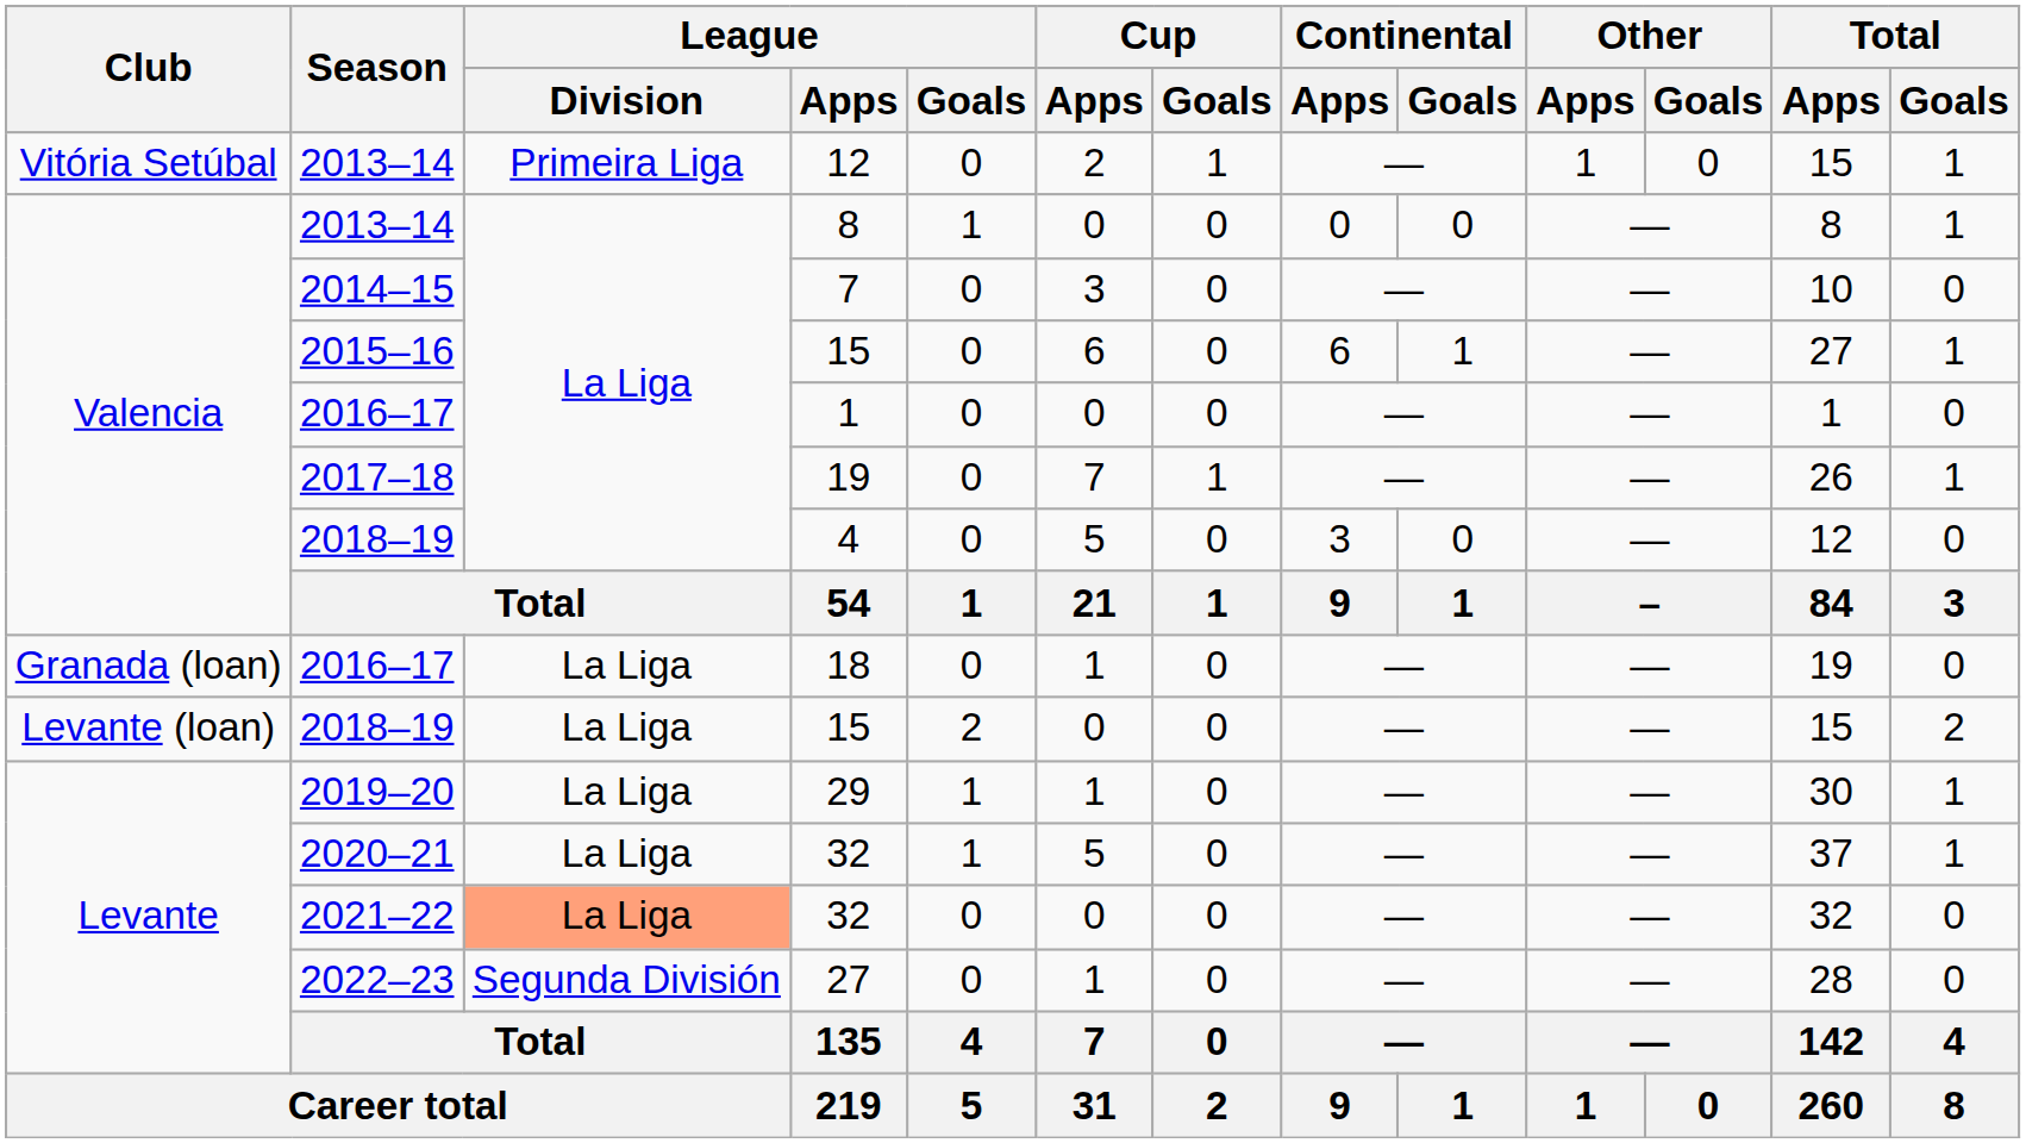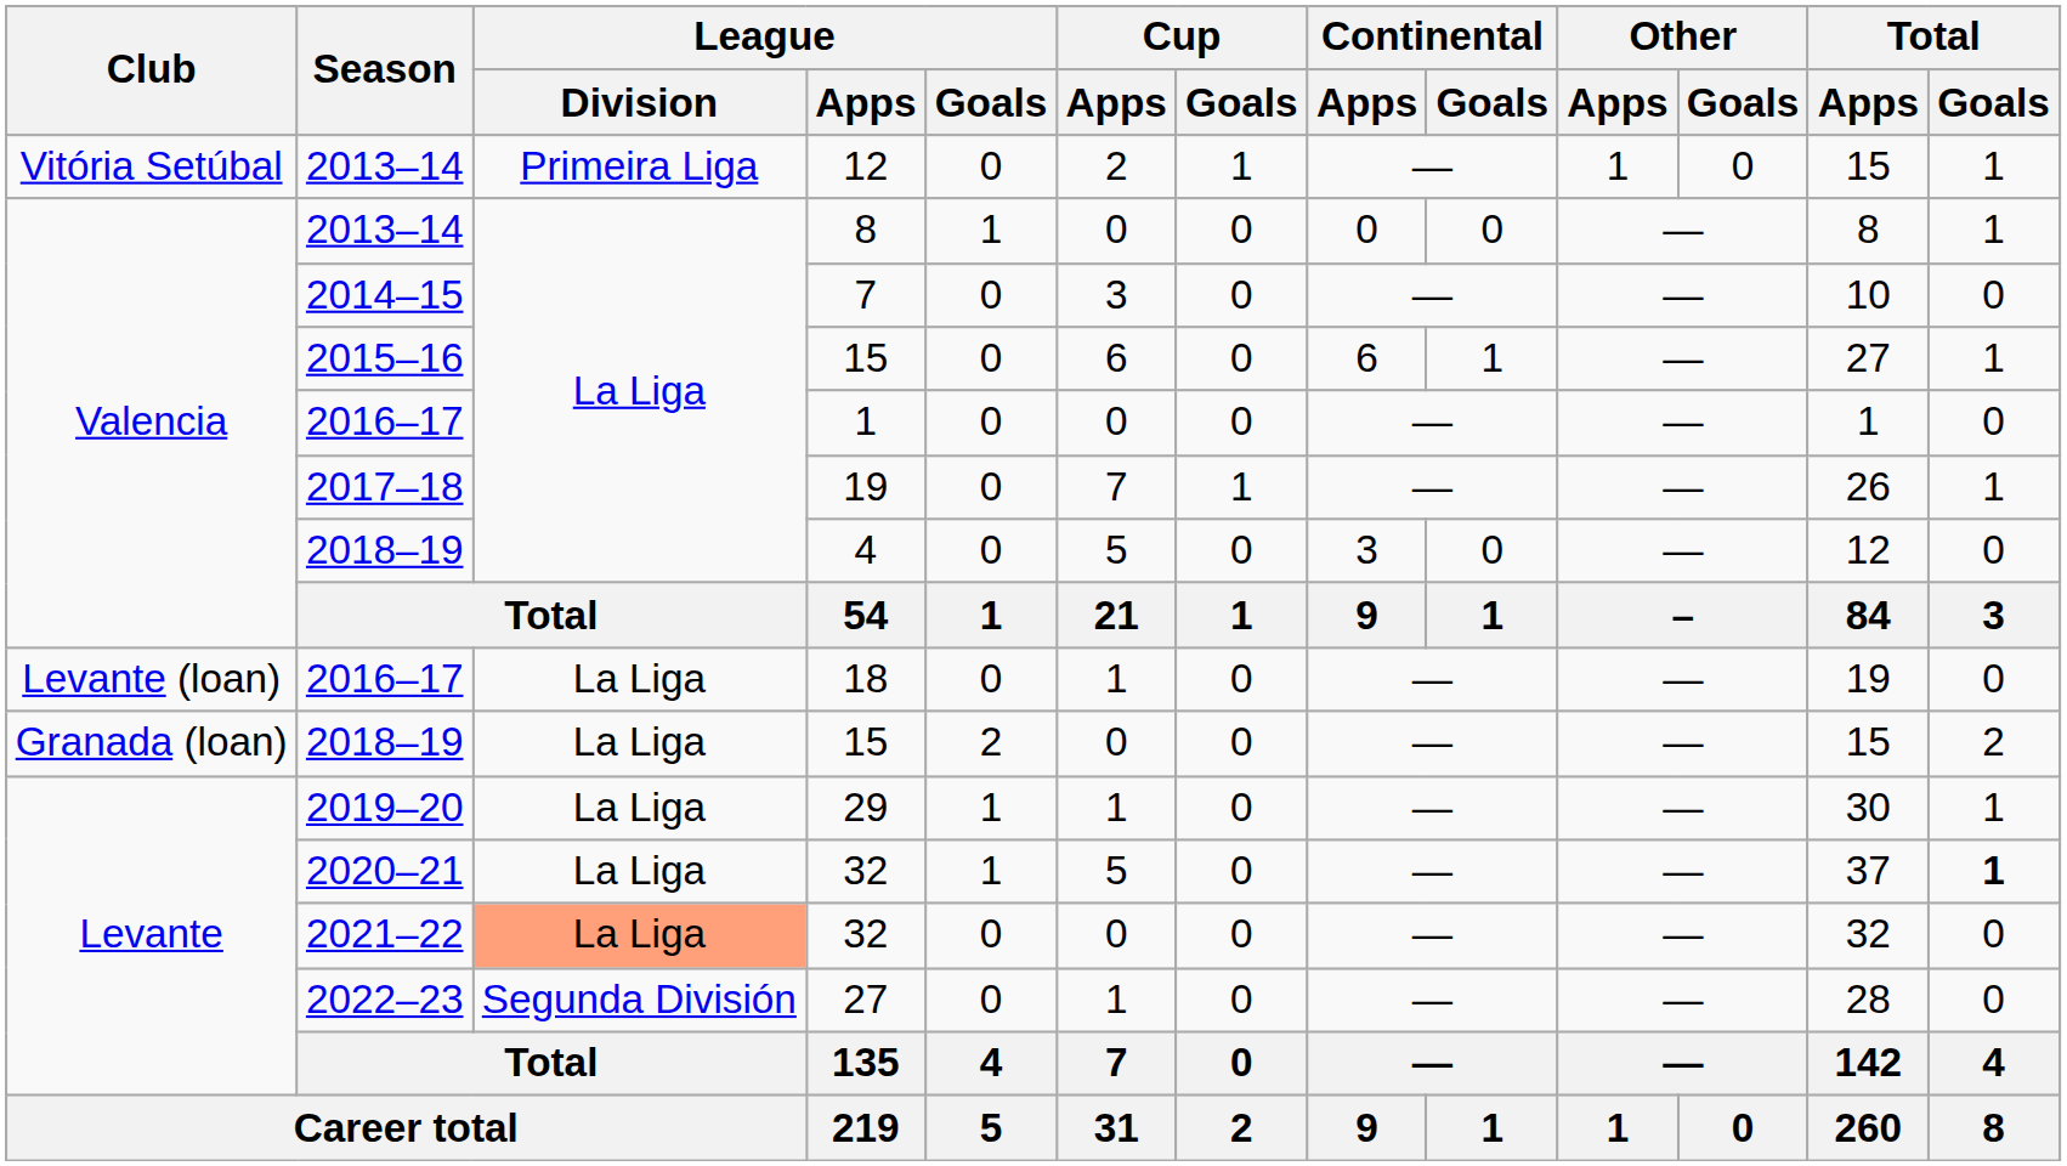18 | Club: Granada (loan) -> Levante (loan)
2018–19 / 15 | Club: Levante (loan) -> Granada (loan)
2020–21 / 32 | Total / Goals: normal -> bold
